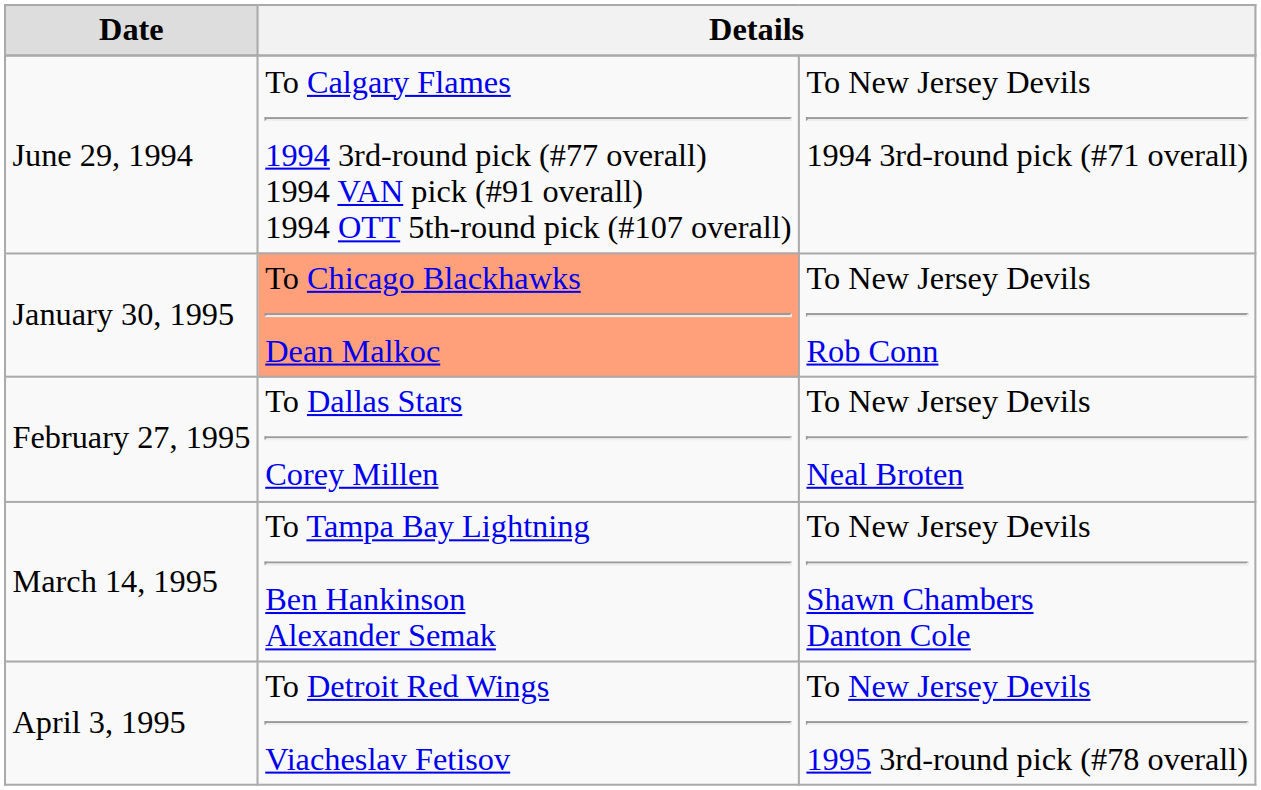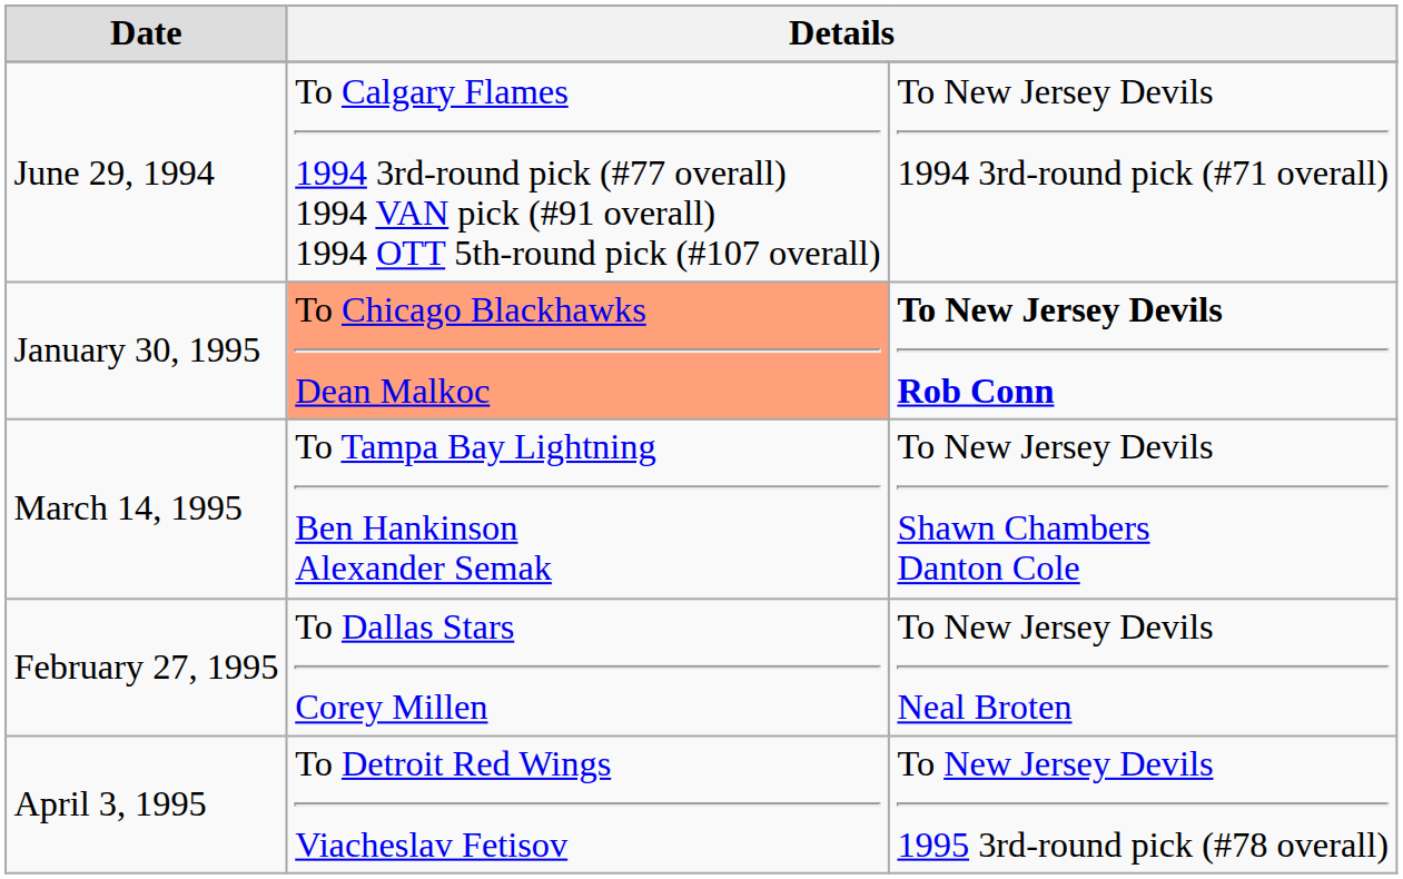January 30, 1995 | column 3: normal -> bold
rows swapped: February 27, 1995 <-> March 14, 1995
